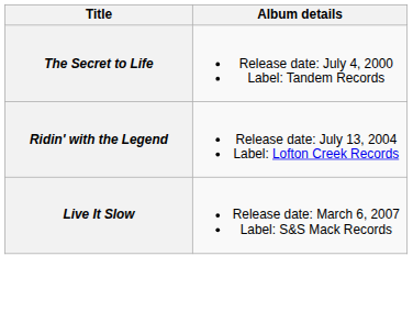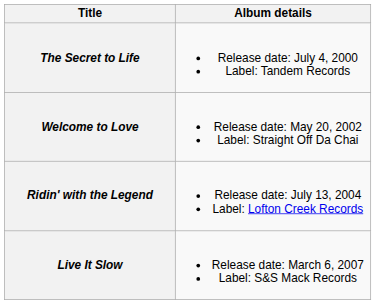+ row: Welcome to Love | Release date: May 20, 2002 Label: Straight Off Da Chai
